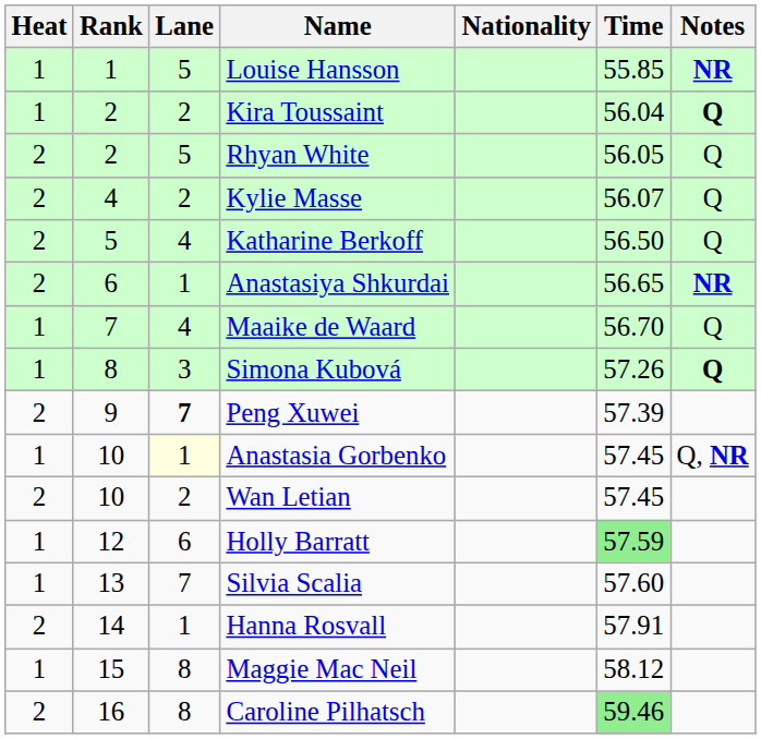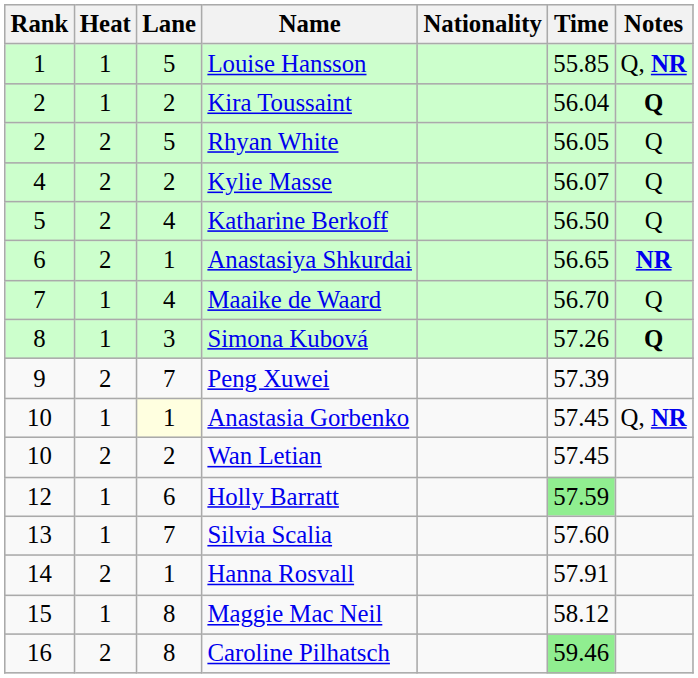columns swapped: Rank <-> Heat
Louise Hansson | Notes: NR -> Q, NR
Peng Xuwei | Lane: bold -> normal
